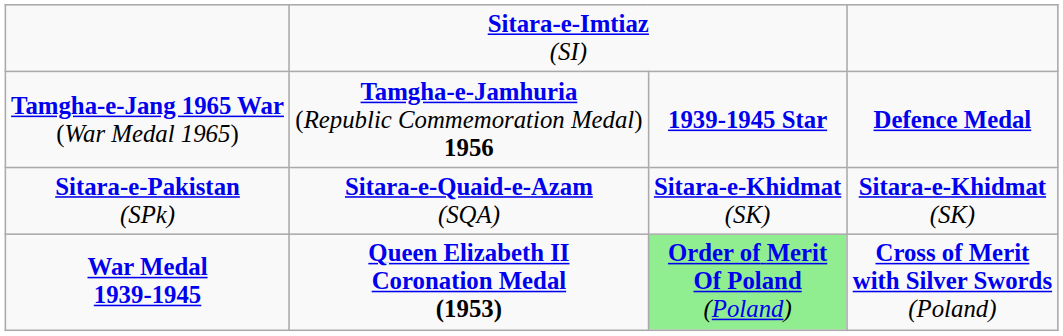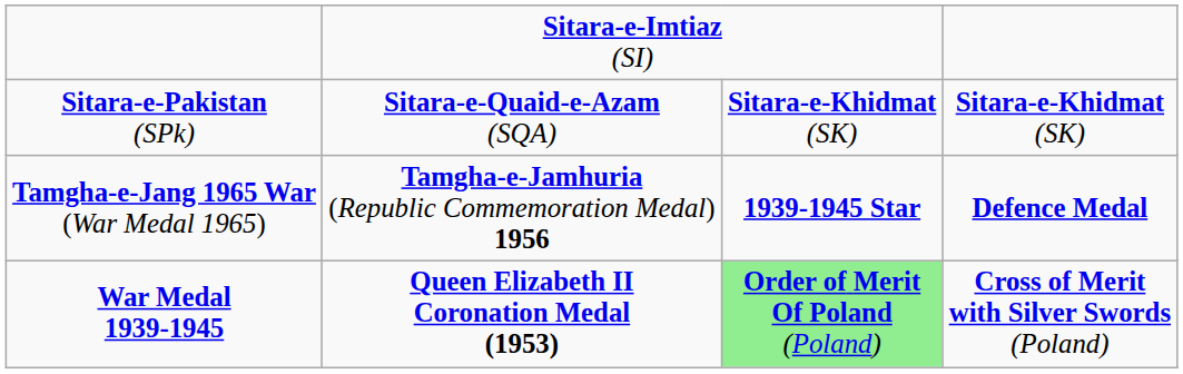rows swapped: Sitara-e-Pakistan (SPk) <-> Tamgha-e-Jang 1965 War (War Medal 1965)
